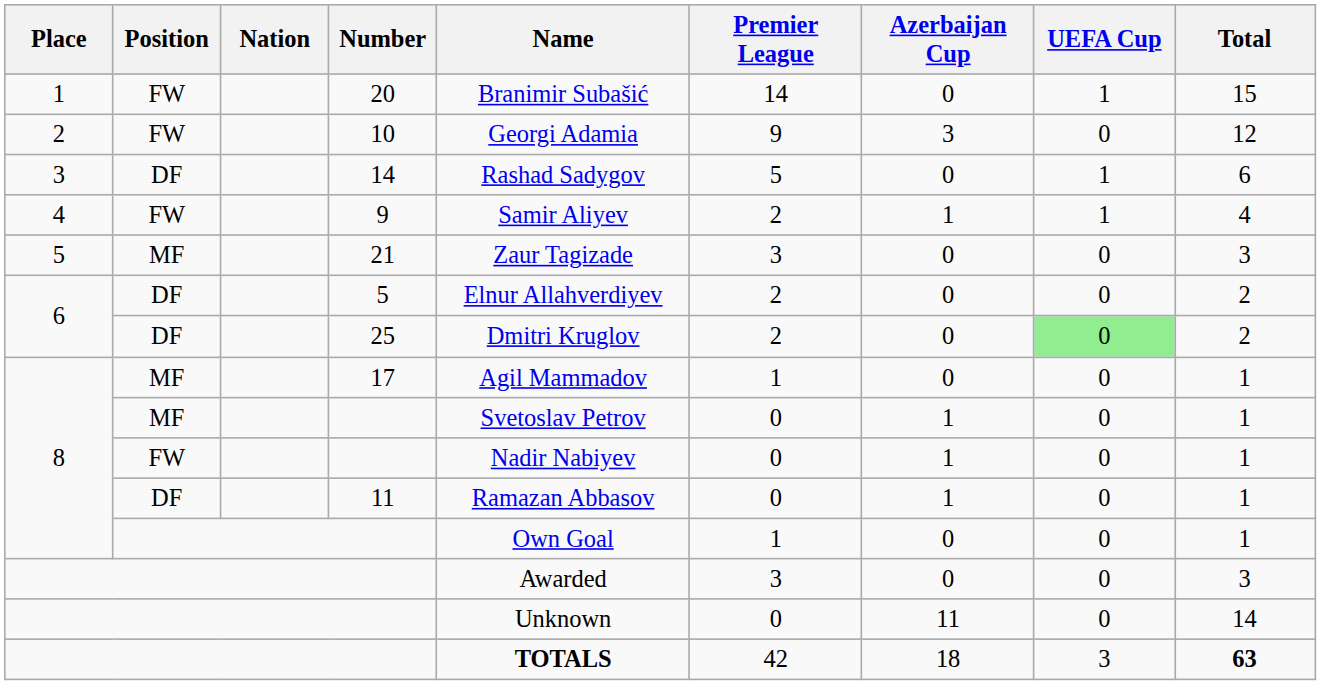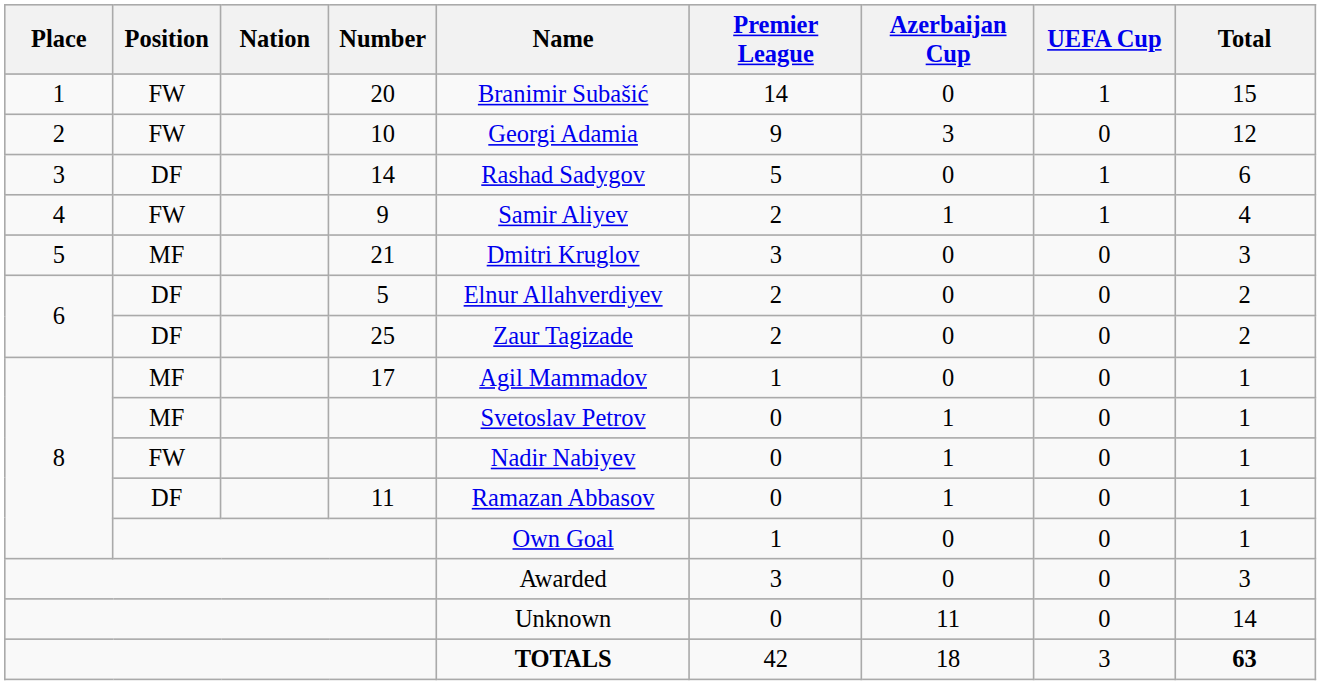21 | Name: Zaur Tagizade -> Dmitri Kruglov
25 | Name: Dmitri Kruglov -> Zaur Tagizade
25 | UEFA Cup: lightgreen background -> no background
